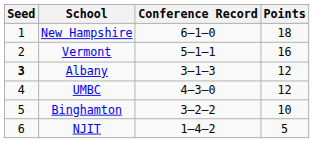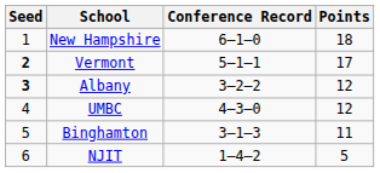Vermont | Seed: normal -> bold
Vermont | Points: 16 -> 17
Albany | Conference Record: 3–1–3 -> 3–2–2
Binghamton | Conference Record: 3–2–2 -> 3–1–3
Binghamton | Points: 10 -> 11
